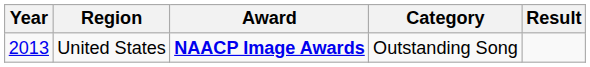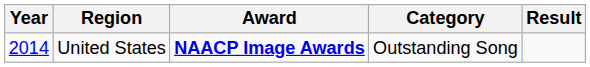United States | Year: 2013 -> 2014
